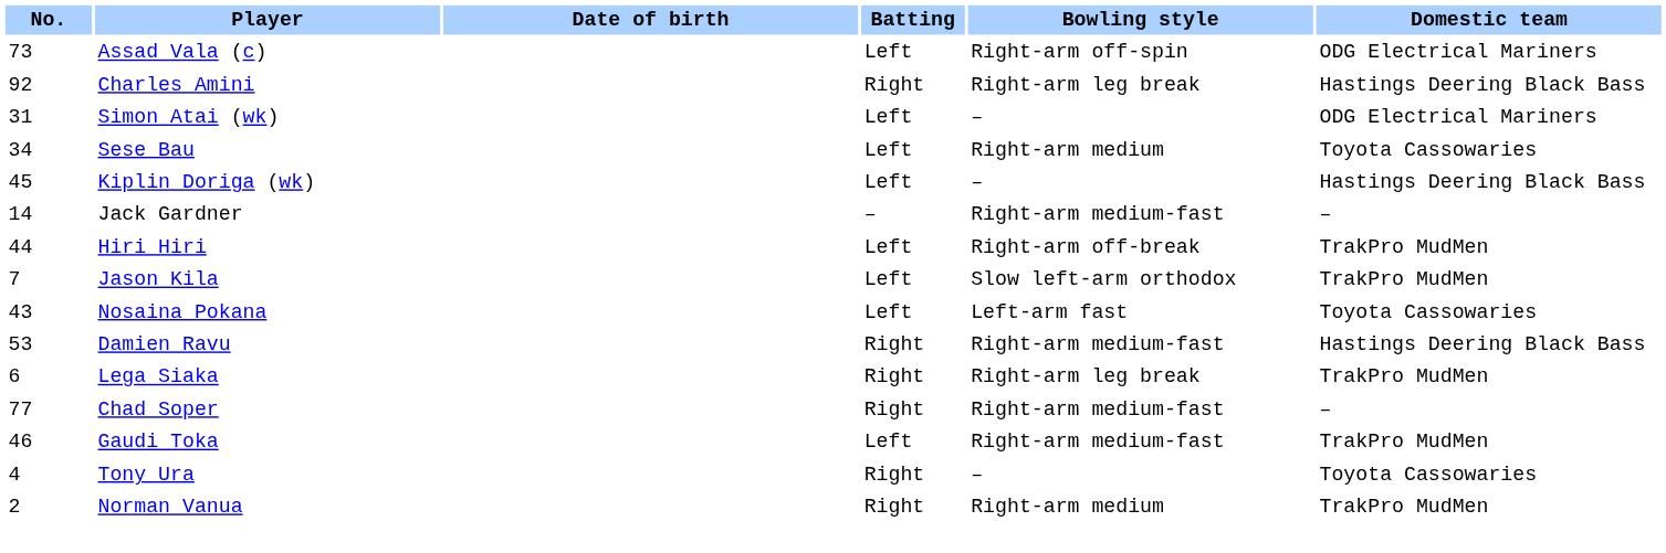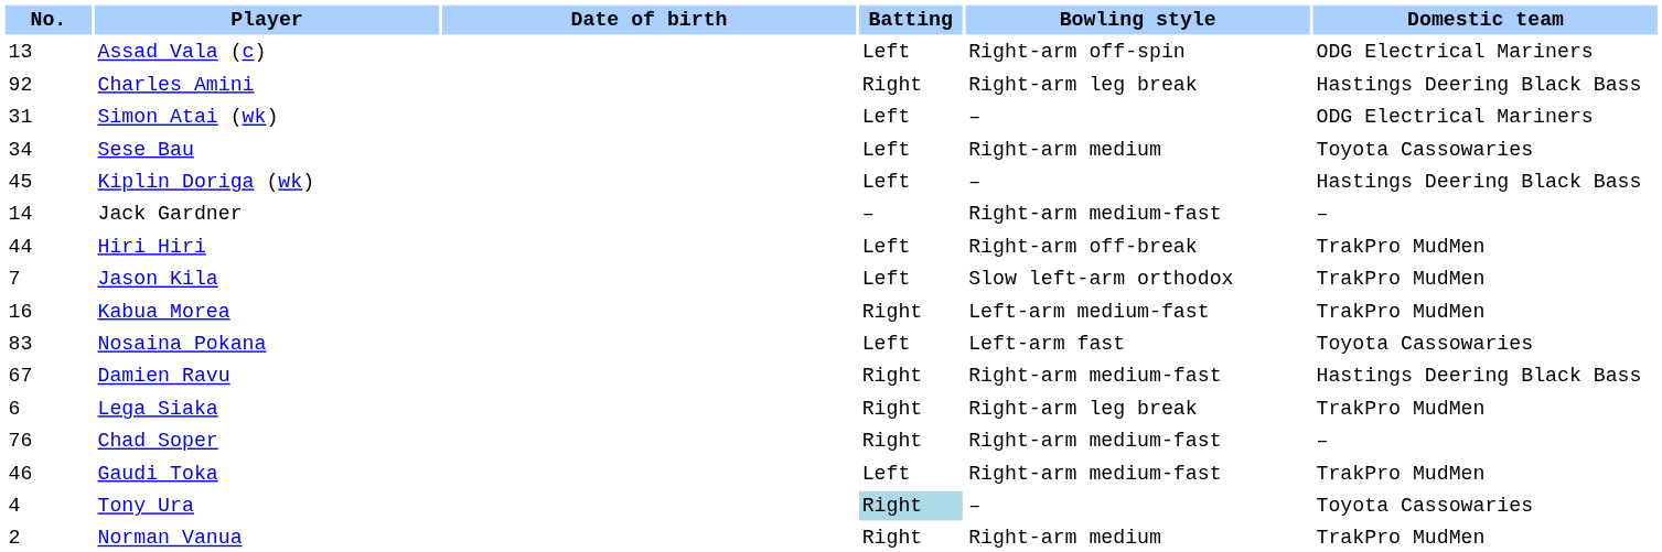Assad Vala (c) | No.: 73 -> 13
+ row: 16 | Kabua Morea | Right | Left-arm medium-fast | TrakPro MudMen
Nosaina Pokana | No.: 43 -> 83
Damien Ravu | No.: 53 -> 67
Chad Soper | No.: 77 -> 76
Tony Ura | Batting: no background -> lightblue background
